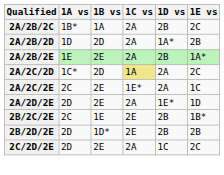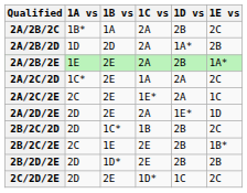2A/2C/2D | 1B vs: 2D -> 2E
2A/2C/2D | 1C vs: khaki background -> no background
+ row: 2B/2C/2D | 2D | 1C* | 1B | 2B | 2C
2C/2D/2E | 1C vs: 2A -> 1D*
